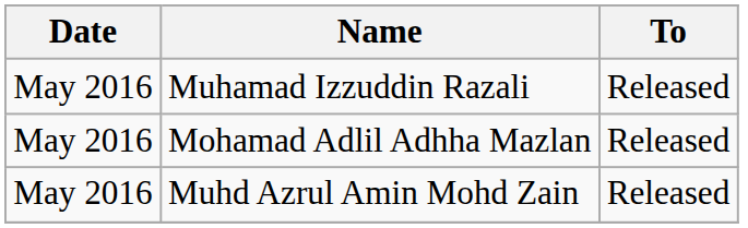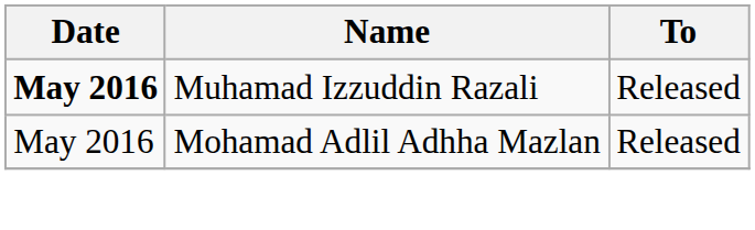Muhamad Izzuddin Razali | Date: normal -> bold
- row: May 2016 | Muhd Azrul Amin Mohd Zain | Released
